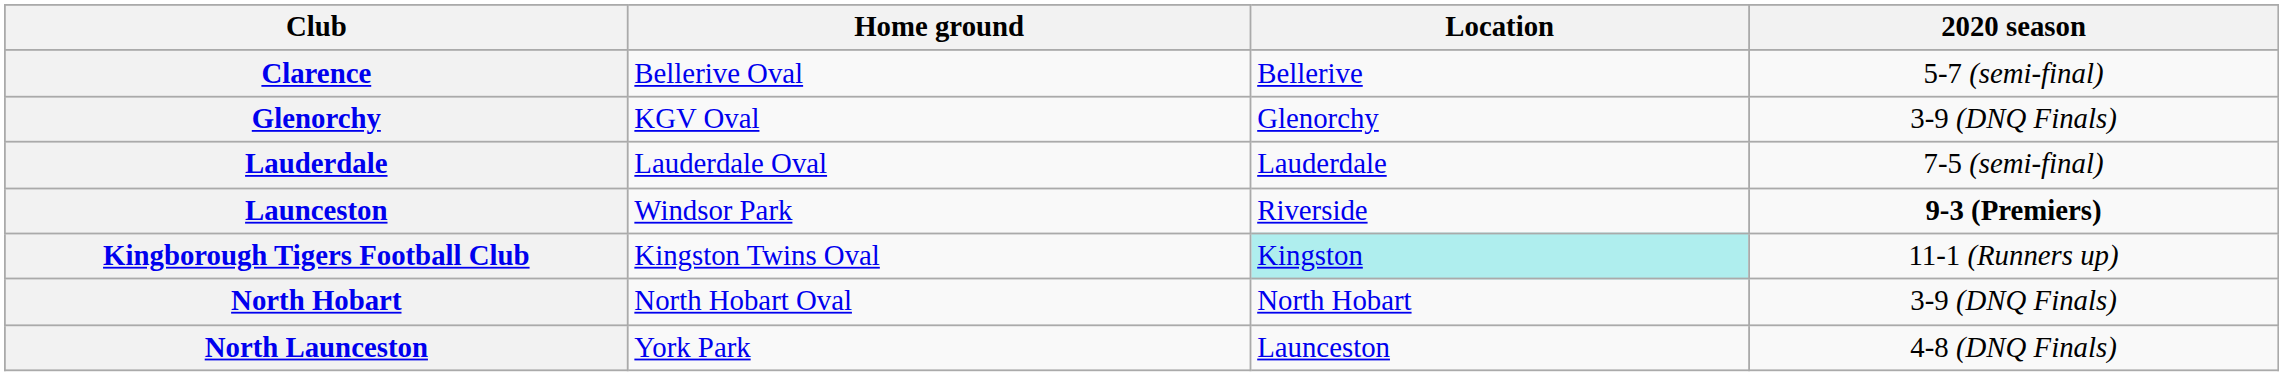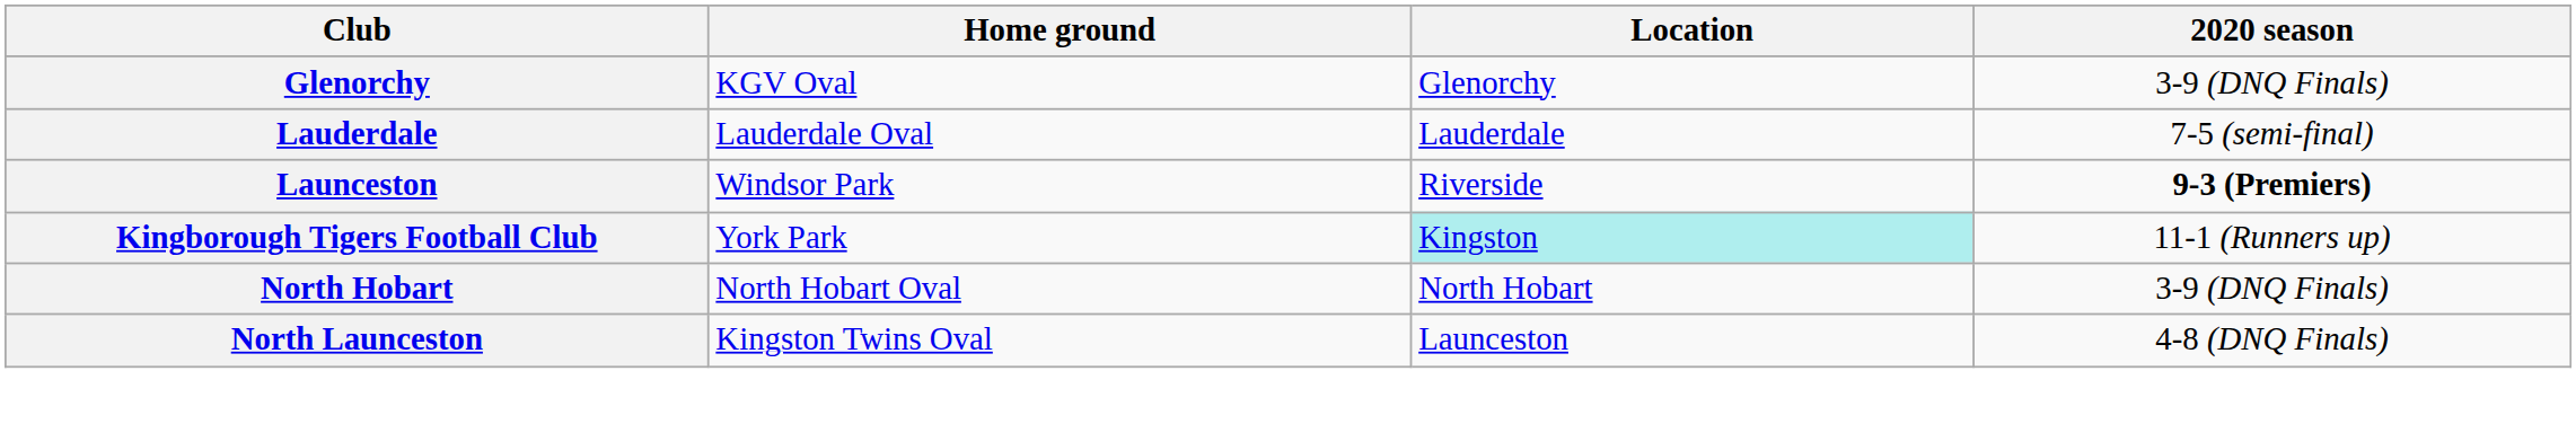- row: Clarence | Bellerive Oval | Bellerive | 5-7 (semi-final)
Kingborough Tigers Football Club | Home ground: Kingston Twins Oval -> York Park
North Launceston | Home ground: York Park -> Kingston Twins Oval
